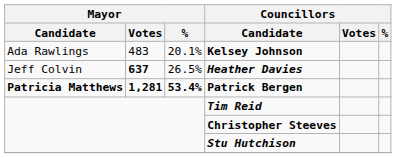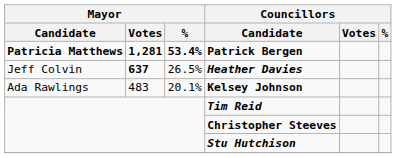rows swapped: Patrick Bergen <-> Kelsey Johnson
